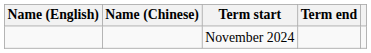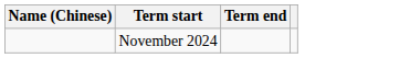- column: Name (English)
